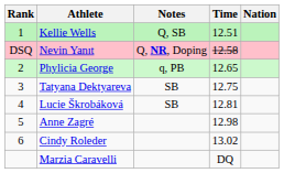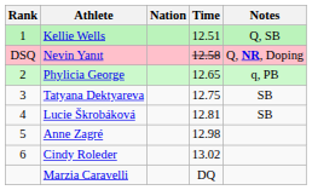columns swapped: Nation <-> Notes
